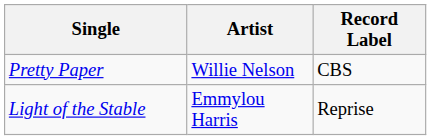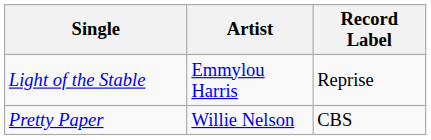rows swapped: Light of the Stable <-> Pretty Paper
